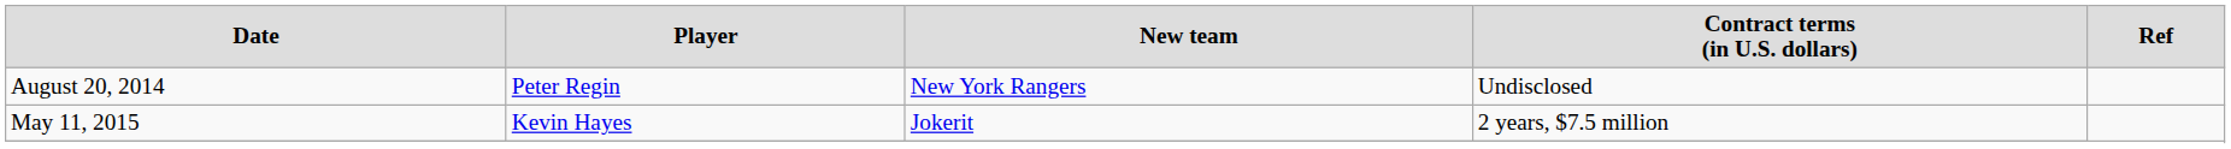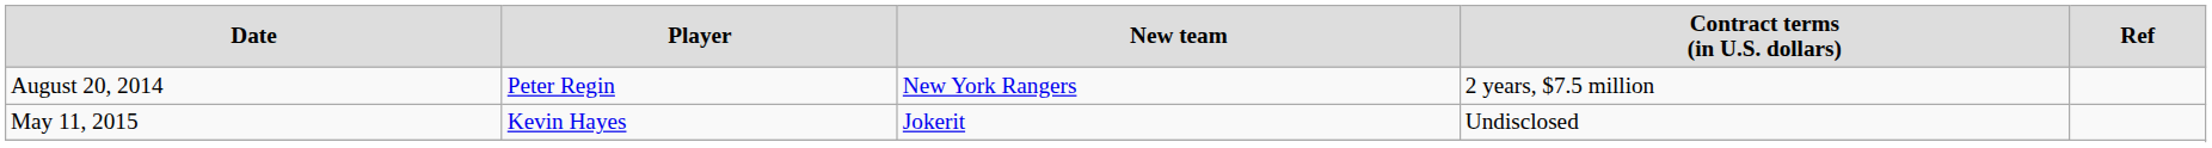August 20, 2014 | column 4: Undisclosed -> 2 years, $7.5 million
May 11, 2015 | column 4: 2 years, $7.5 million -> Undisclosed
